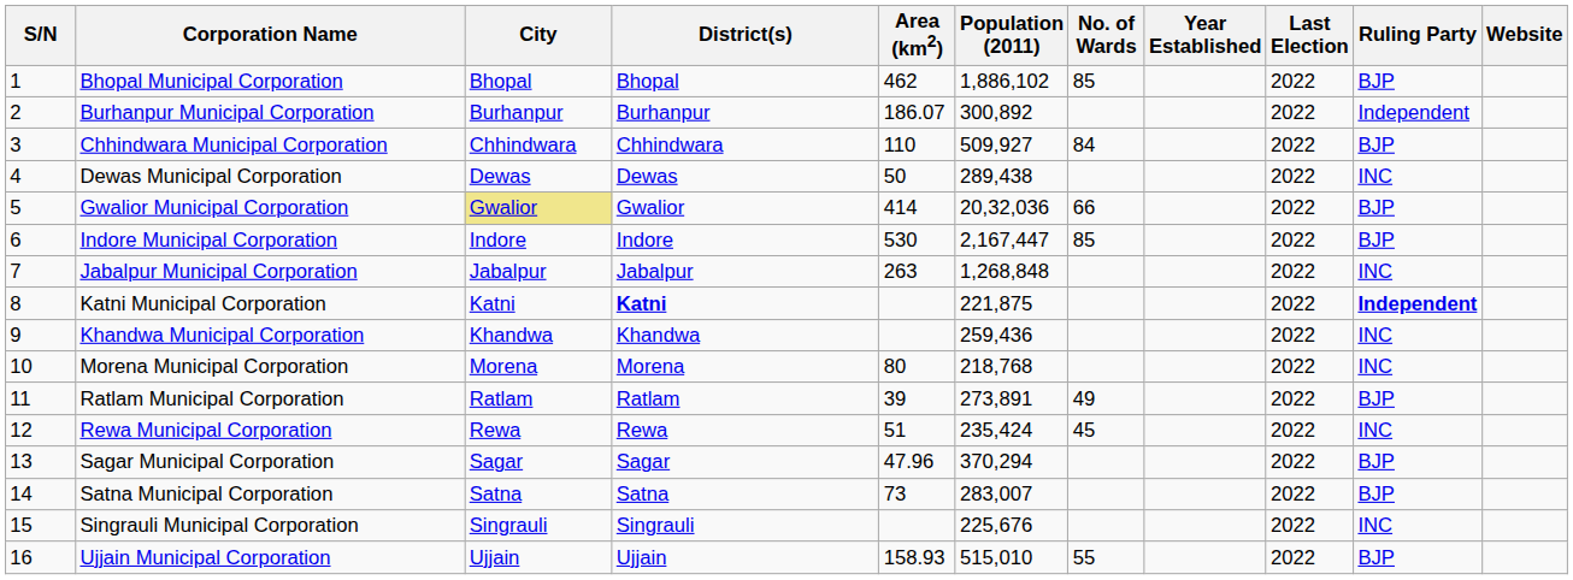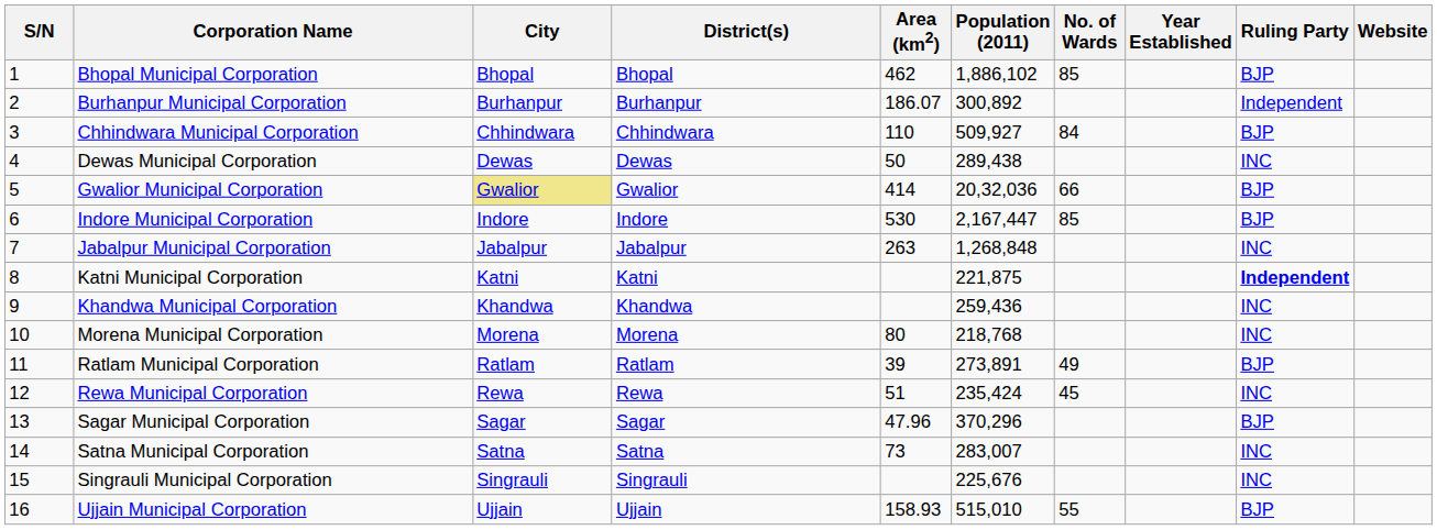- column: Last Election | 2022 | 2022 | 2022 | 2022 | 2022 | 2022 | 2022 | 2022 | 2022 | 2022 | 2022 | 2022 | 2022 | 2022 | 2022 | 2022
Katni Municipal Corporation | District(s): bold -> normal
Sagar Municipal Corporation | Population (2011): 370,294 -> 370,296
Satna Municipal Corporation | Ruling Party: BJP -> INC
